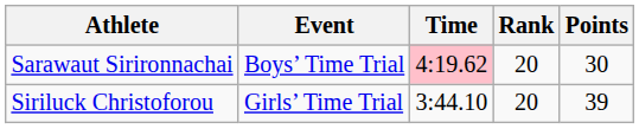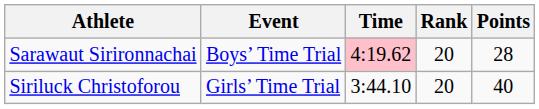Sarawaut Sirironnachai | Points: 30 -> 28
Siriluck Christoforou | Points: 39 -> 40
